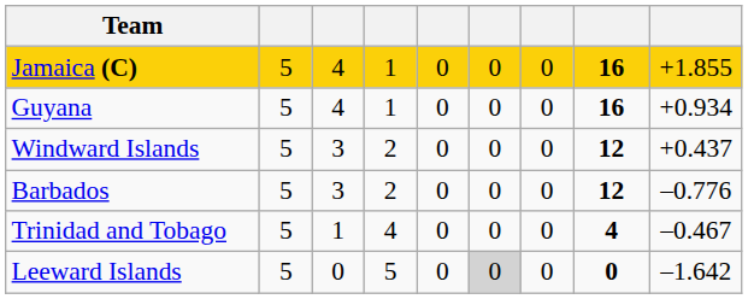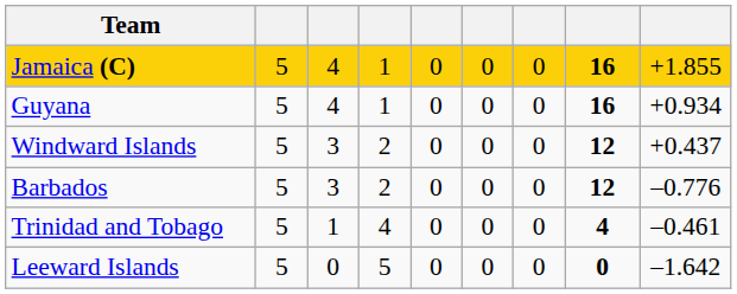Trinidad and Tobago | column 9: –0.467 -> –0.461
Leeward Islands | column 6: lightgrey background -> no background
